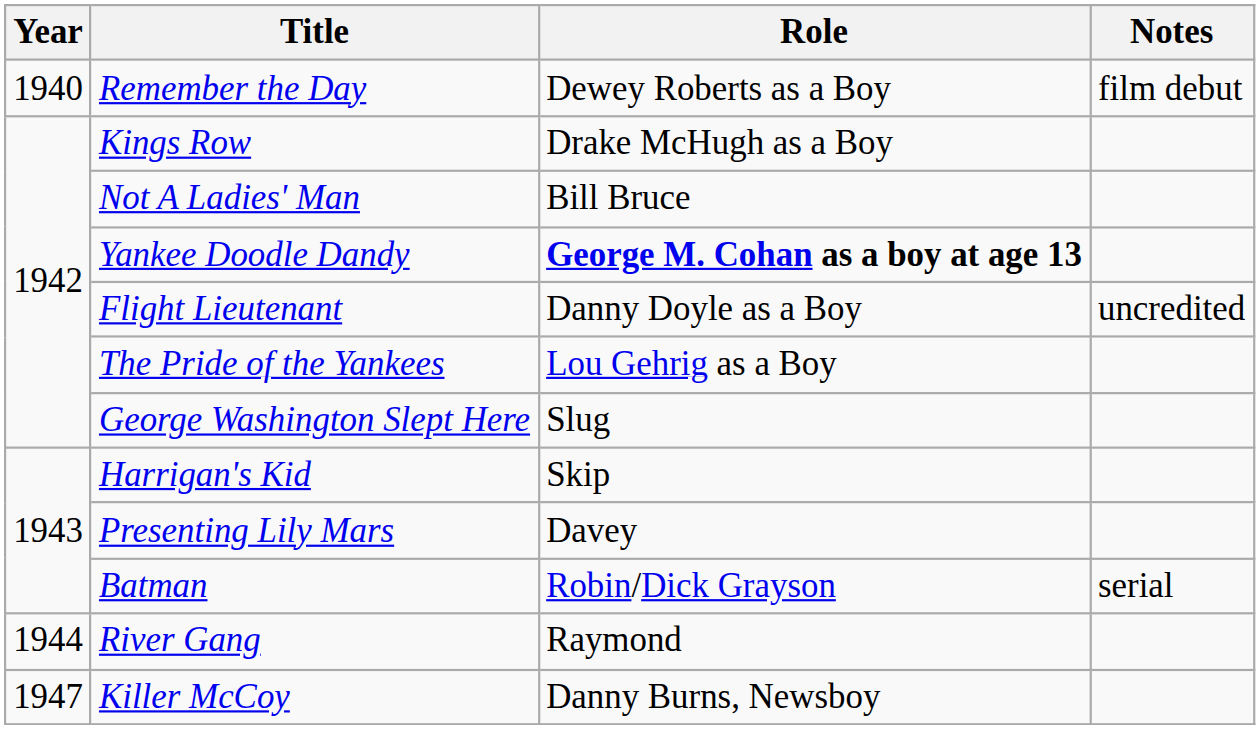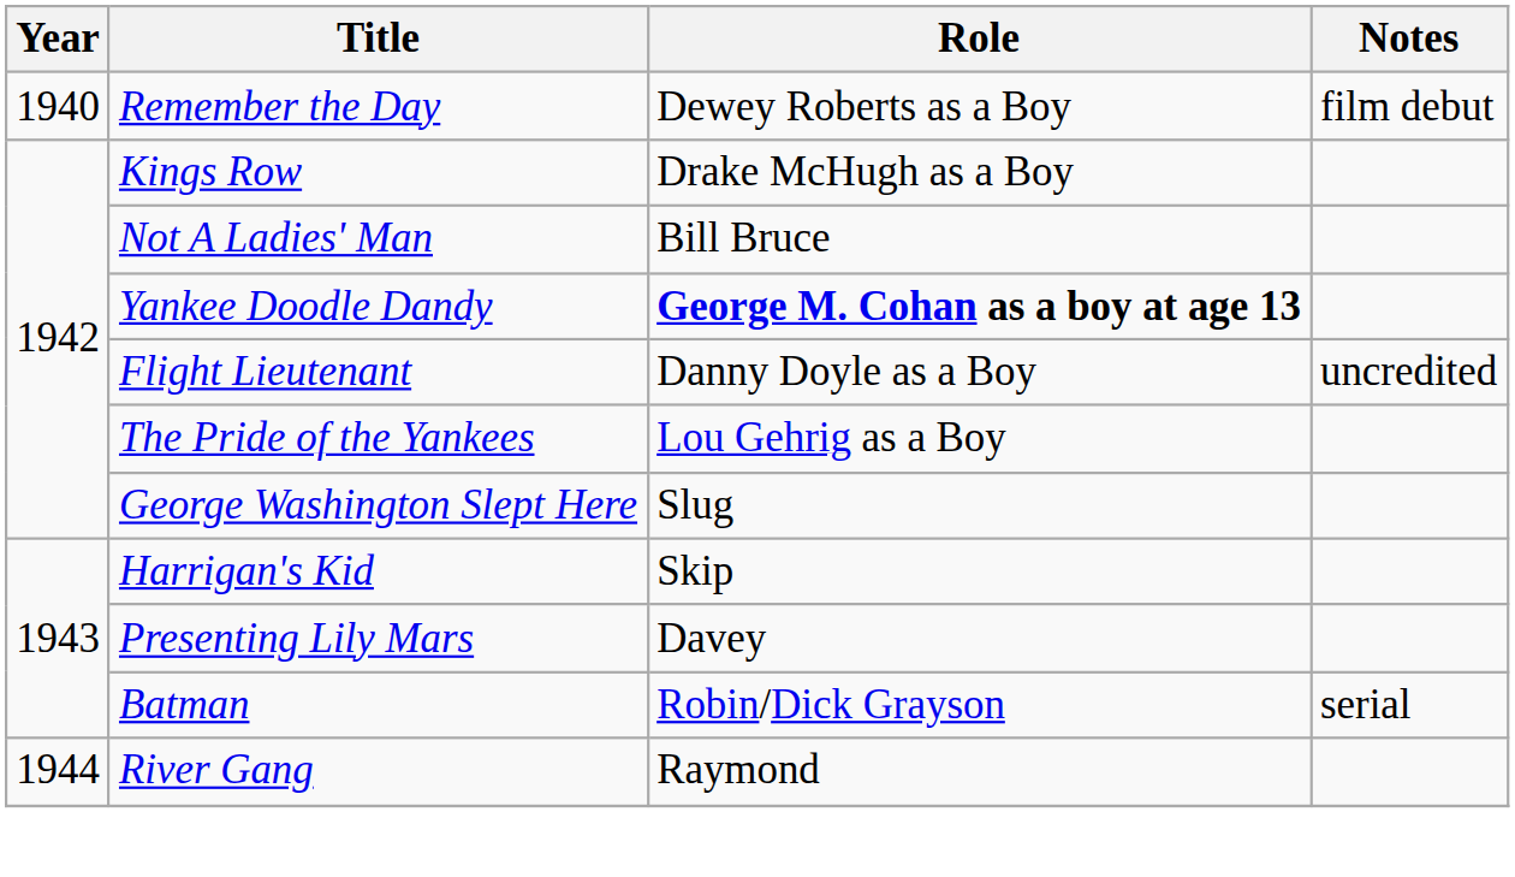- row: 1947 | Killer McCoy | Danny Burns, Newsboy
